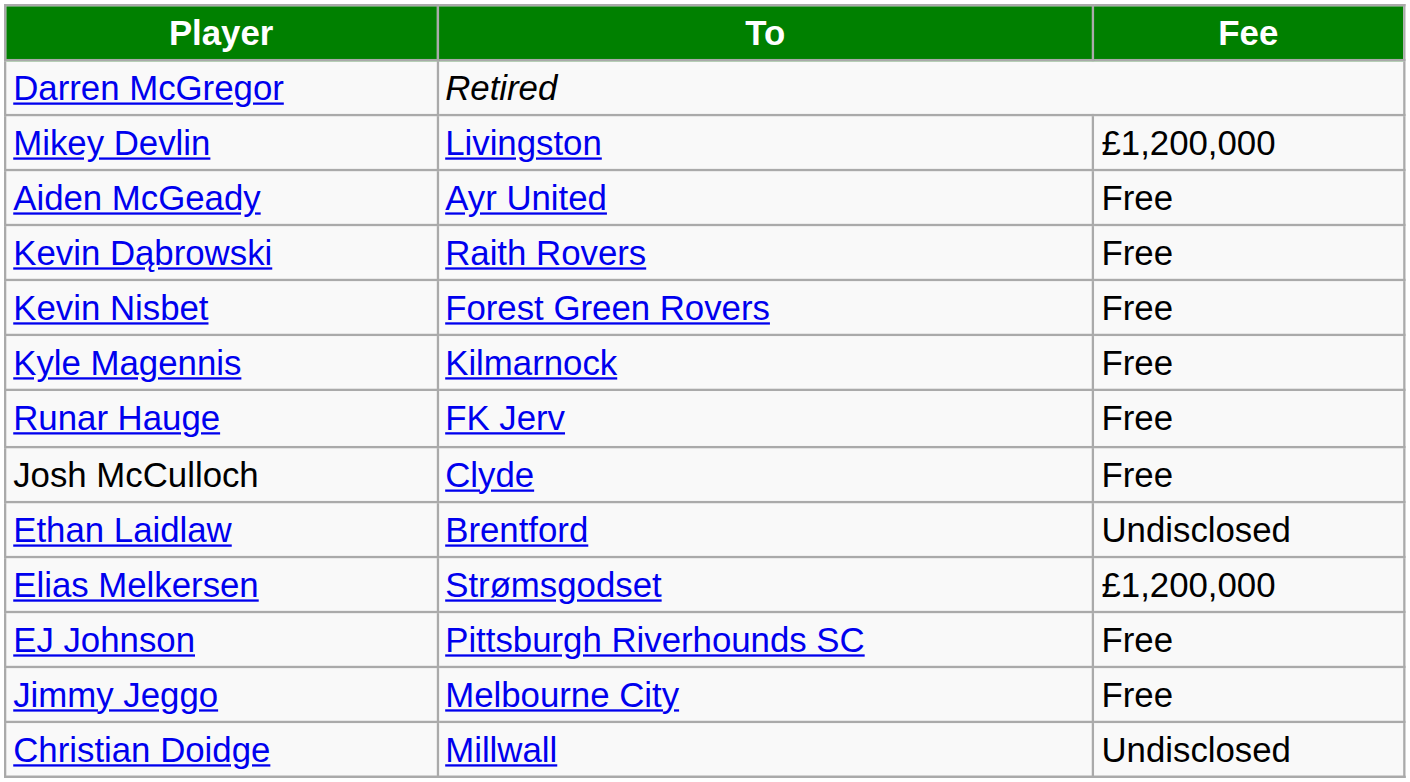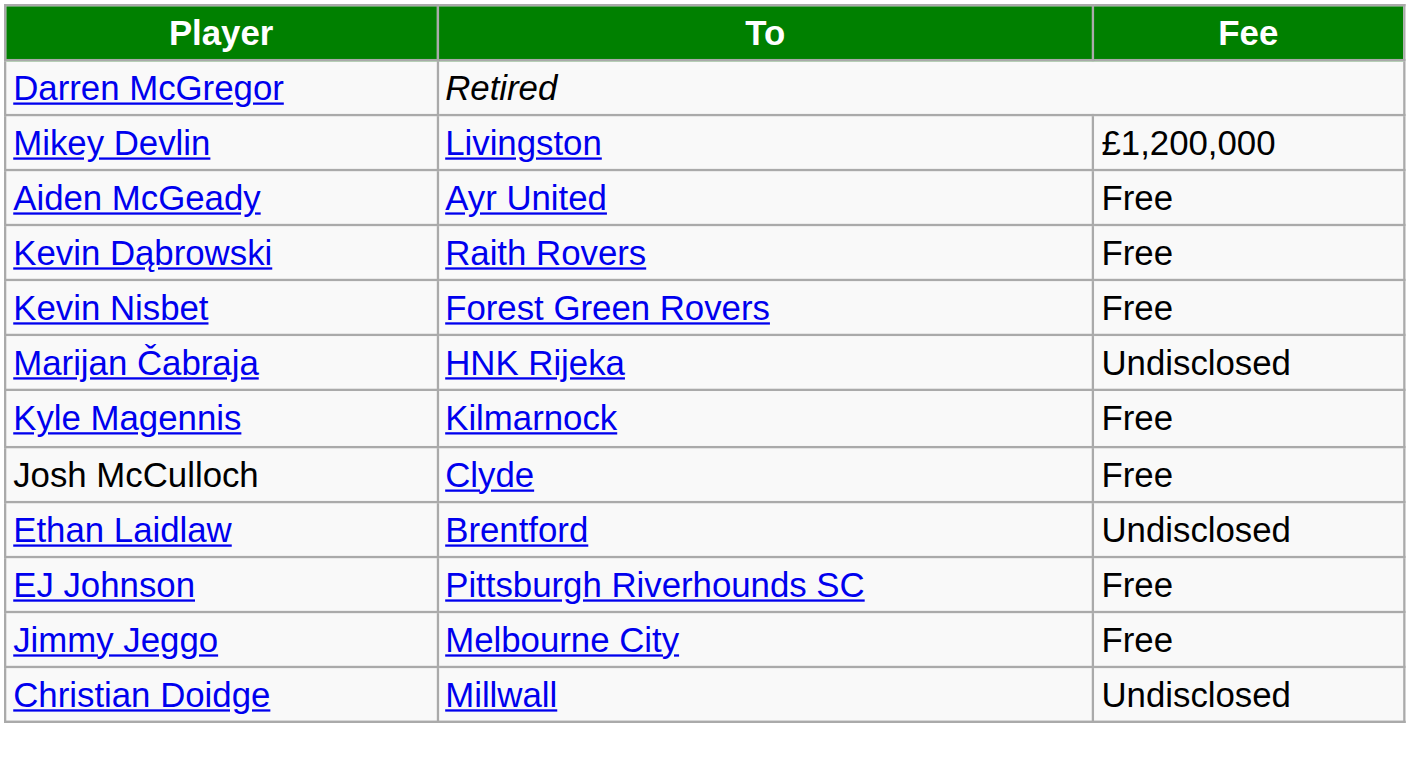+ row: Marijan Čabraja | HNK Rijeka | Undisclosed
- row: Runar Hauge | FK Jerv | Free
- row: Elias Melkersen | Strømsgodset | £1,200,000
